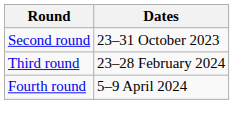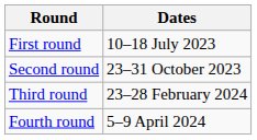+ row: First round | 10–18 July 2023
